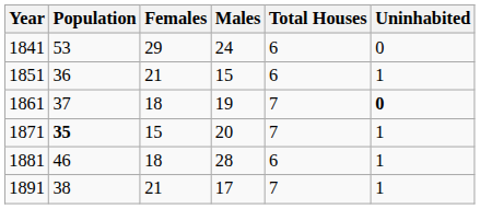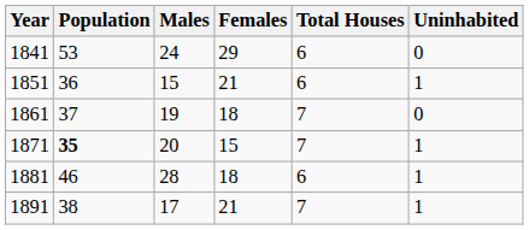columns swapped: Males <-> Females
1861 | Uninhabited: bold -> normal
